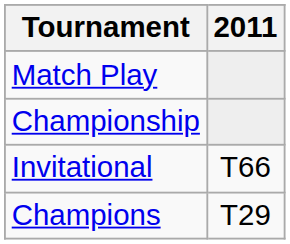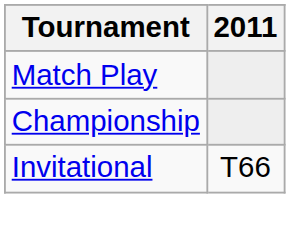- row: Champions | T29
